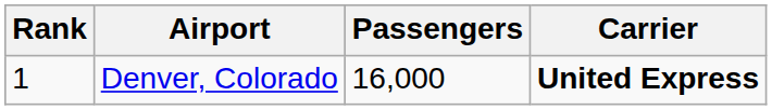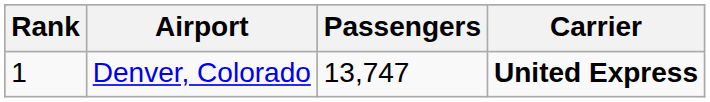Denver, Colorado | Passengers: 16,000 -> 13,747
